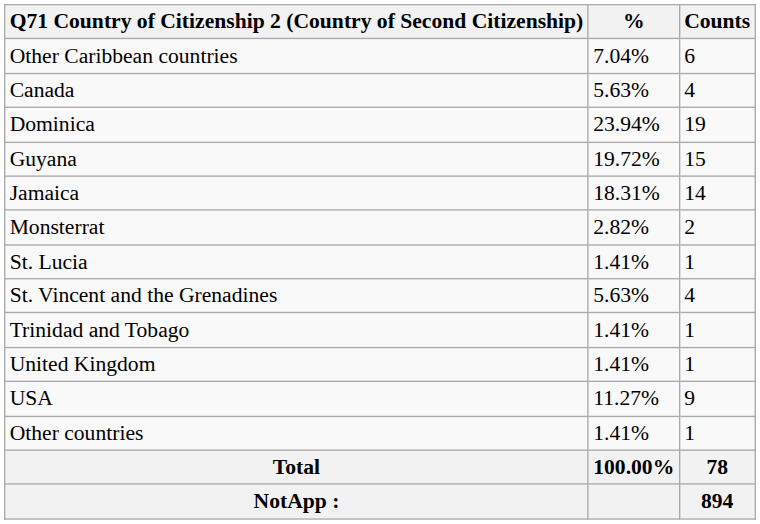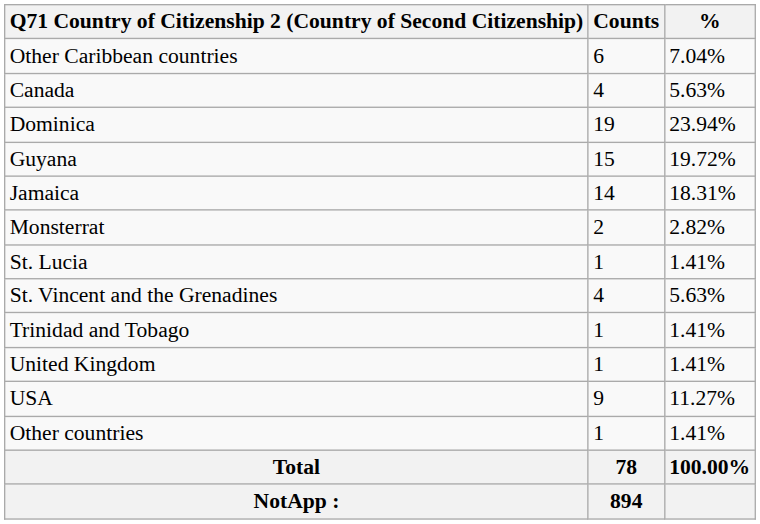columns swapped: Counts <-> %
